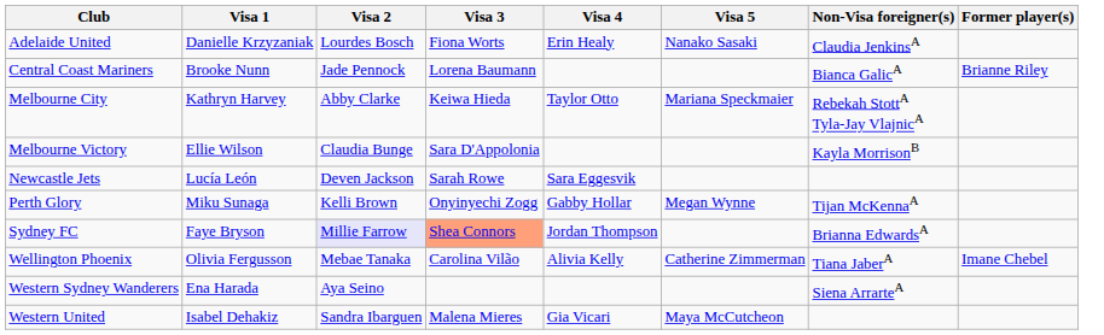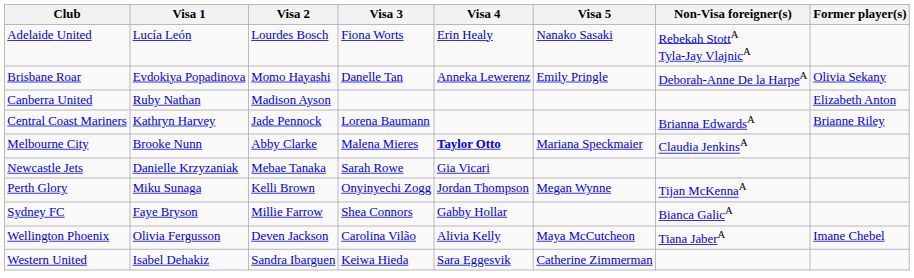Adelaide United | Visa 1: Danielle Krzyzaniak -> Lucía León
Adelaide United | Non-Visa foreigner(s): Claudia JenkinsA -> Rebekah StottA Tyla-Jay VlajnicA
+ row: Brisbane Roar | Evdokiya Popadinova | Momo Hayashi | Danelle Tan | Anneka Lewerenz | Emily Pringle | Deborah-Anne De la HarpeA | Olivia Sekany
+ row: Canberra United | Ruby Nathan | Madison Ayson | Elizabeth Anton
Central Coast Mariners | Visa 1: Brooke Nunn -> Kathryn Harvey
Central Coast Mariners | Non-Visa foreigner(s): Bianca GalicA -> Brianna EdwardsA
Melbourne City | Visa 1: Kathryn Harvey -> Brooke Nunn
Melbourne City | Visa 3: Keiwa Hieda -> Malena Mieres
Melbourne City | Visa 4: normal -> bold
Melbourne City | Non-Visa foreigner(s): Rebekah StottA Tyla-Jay VlajnicA -> Claudia JenkinsA
- row: Melbourne Victory | Ellie Wilson | Claudia Bunge | Sara D'Appolonia | Kayla MorrisonB
Newcastle Jets | Visa 1: Lucía León -> Danielle Krzyzaniak
Newcastle Jets | Visa 2: Deven Jackson -> Mebae Tanaka
Newcastle Jets | Visa 4: Sara Eggesvik -> Gia Vicari
Perth Glory | Visa 4: Gabby Hollar -> Jordan Thompson
Sydney FC | Visa 2: lavender background -> no background
Sydney FC | Visa 3: lightsalmon background -> no background
Sydney FC | Visa 4: Jordan Thompson -> Gabby Hollar
Sydney FC | Non-Visa foreigner(s): Brianna EdwardsA -> Bianca GalicA
Wellington Phoenix | Visa 2: Mebae Tanaka -> Deven Jackson
Wellington Phoenix | Visa 5: Catherine Zimmerman -> Maya McCutcheon
- row: Western Sydney Wanderers | Ena Harada | Aya Seino | Siena ArrarteA
Western United | Visa 3: Malena Mieres -> Keiwa Hieda
Western United | Visa 4: Gia Vicari -> Sara Eggesvik
Western United | Visa 5: Maya McCutcheon -> Catherine Zimmerman
